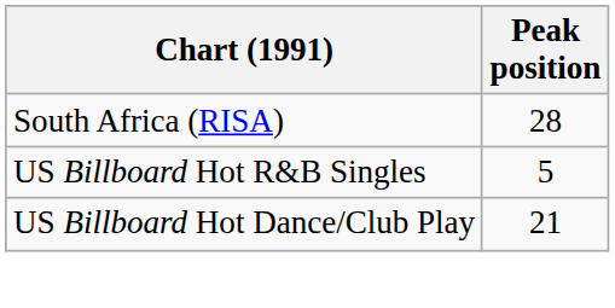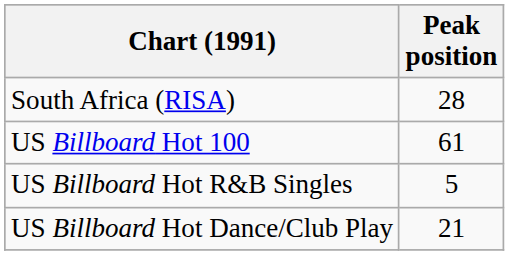+ row: US Billboard Hot 100 | 61
